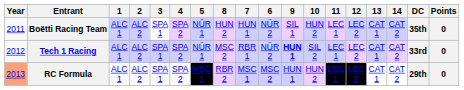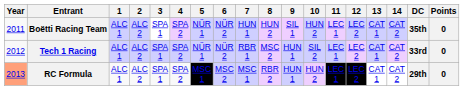columns swapped: 6 <-> 8
Tech 1 Racing | 9: bold -> normal
